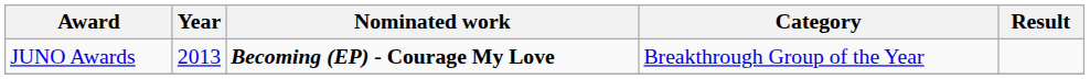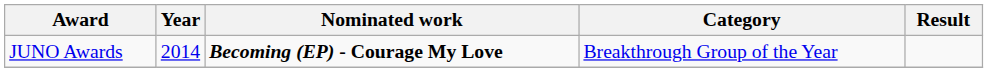JUNO Awards | Year: 2013 -> 2014
